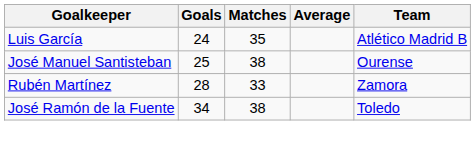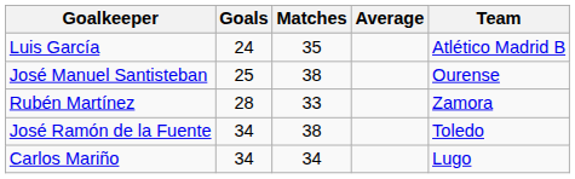+ row: Carlos Mariño | 34 | 34 | Lugo
